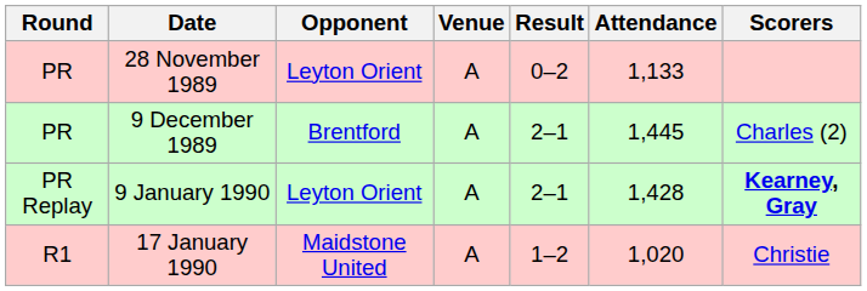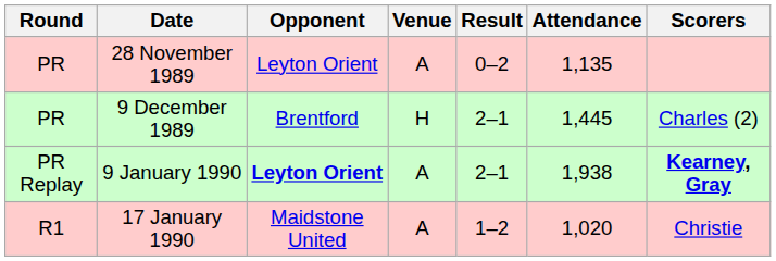28 November 1989 | Attendance: 1,133 -> 1,135
9 December 1989 | Venue: A -> H
9 January 1990 | Opponent: normal -> bold
9 January 1990 | Attendance: 1,428 -> 1,938
